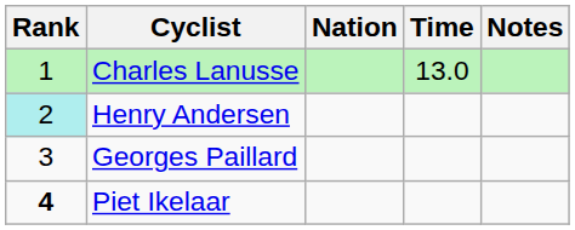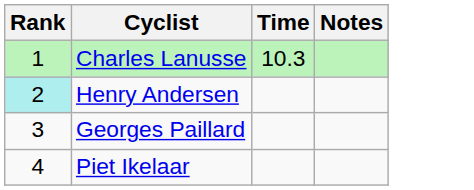- column: Nation
Charles Lanusse | Time: 13.0 -> 10.3
Piet Ikelaar | Rank: bold -> normal
